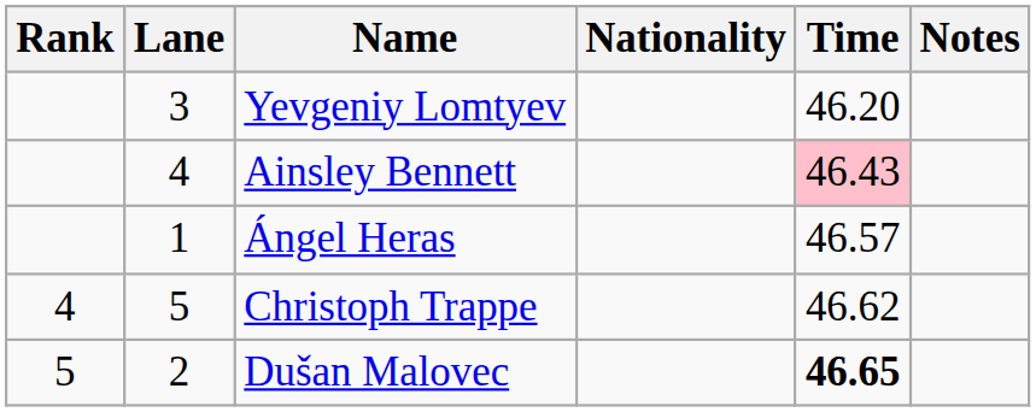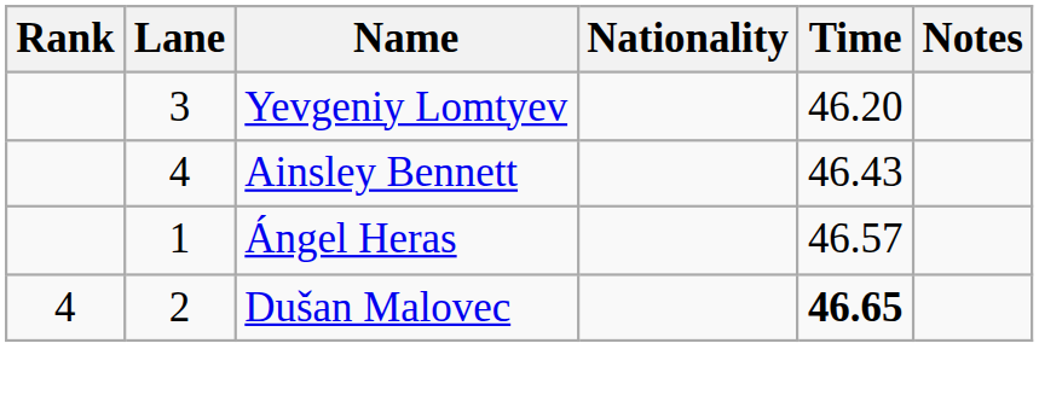Ainsley Bennett | Time: pink background -> no background
- row: 4 | 5 | Christoph Trappe | 46.62
Dušan Malovec | Rank: 5 -> 4
